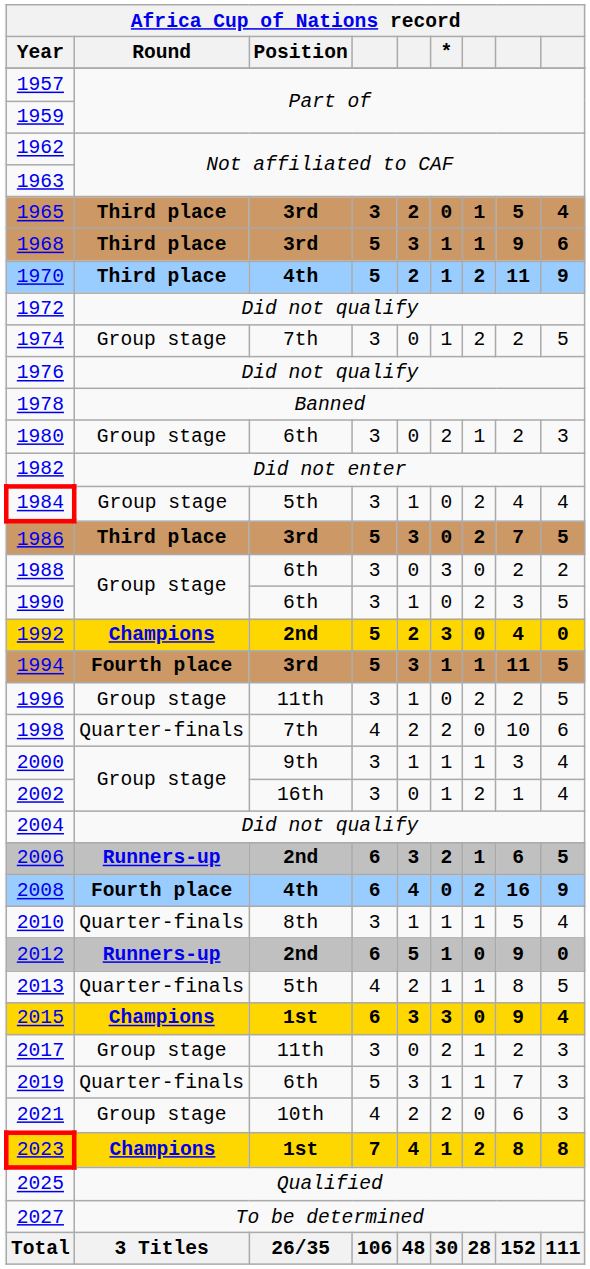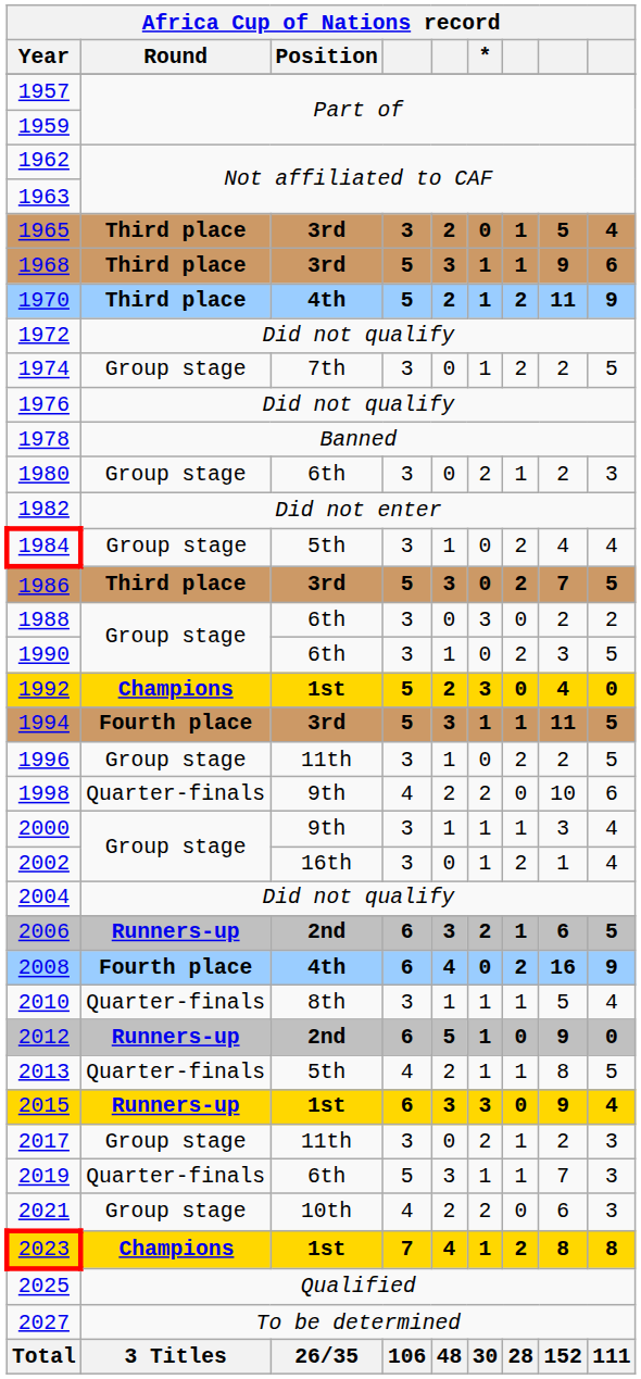1992 | Position: 2nd -> 1st
1998 | Position: 7th -> 9th
2015 | Round: Champions -> Runners-up
